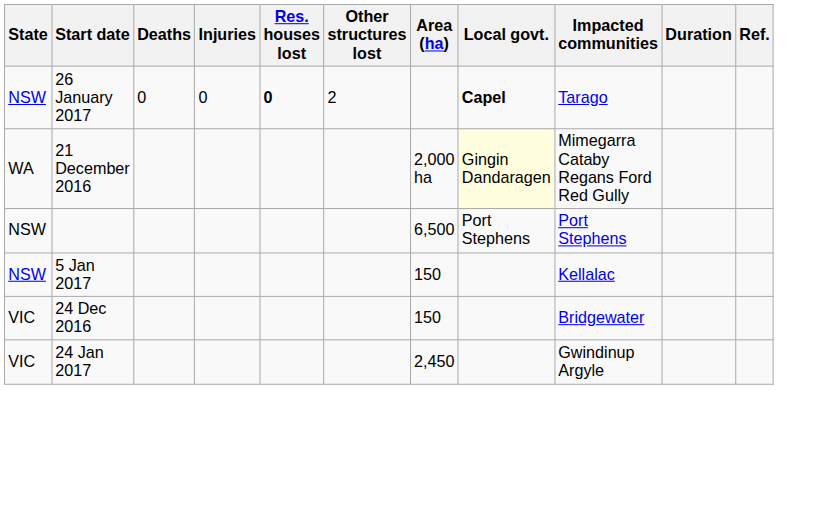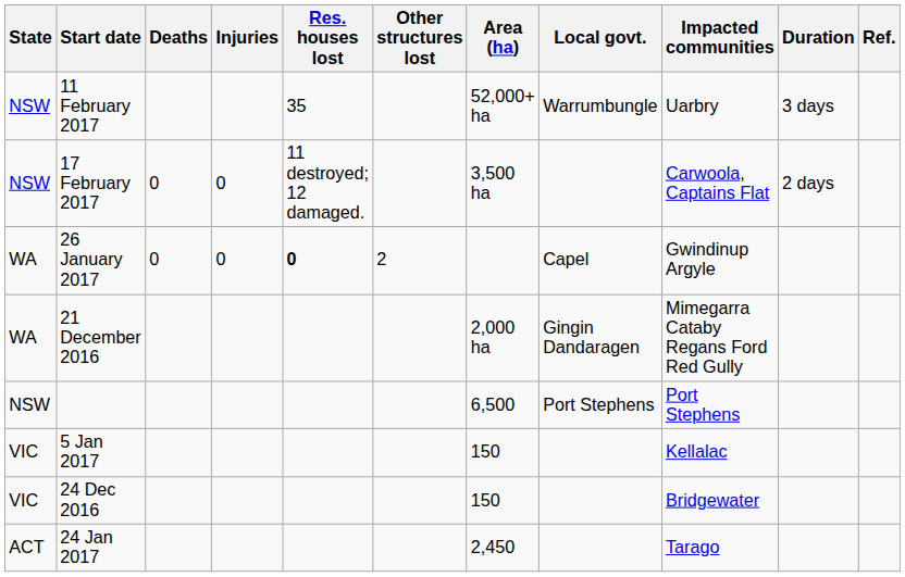+ row: NSW | 11 February 2017 | 35 | 52,000+ ha | Warrumbungle | Uarbry | 3 days
+ row: NSW | 17 February 2017 | 0 | 0 | 11 destroyed; 12 damaged. | 3,500 ha | Carwoola, Captains Flat | 2 days
26 January 2017 | State: NSW -> WA
26 January 2017 | Local govt.: bold -> normal
26 January 2017 | Impacted communities: Tarago -> Gwindinup Argyle
21 December 2016 | Local govt.: lightyellow background -> no background
5 Jan 2017 | State: NSW -> VIC
24 Jan 2017 | State: VIC -> ACT
24 Jan 2017 | Impacted communities: Gwindinup Argyle -> Tarago
